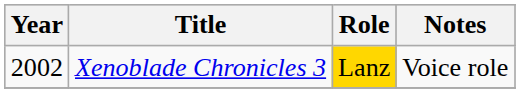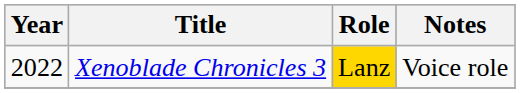Xenoblade Chronicles 3 | Year: 2002 -> 2022
